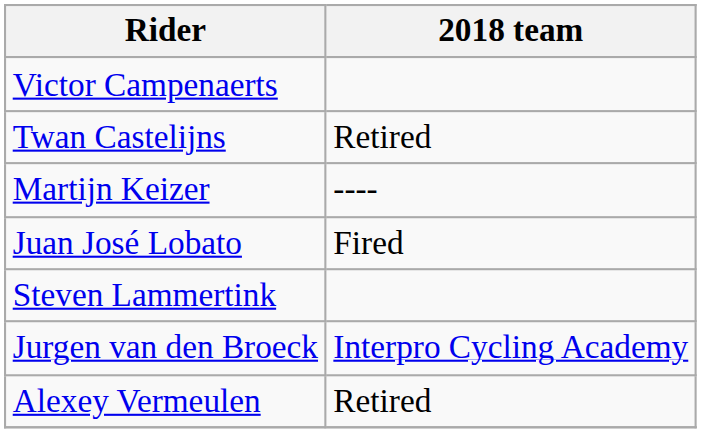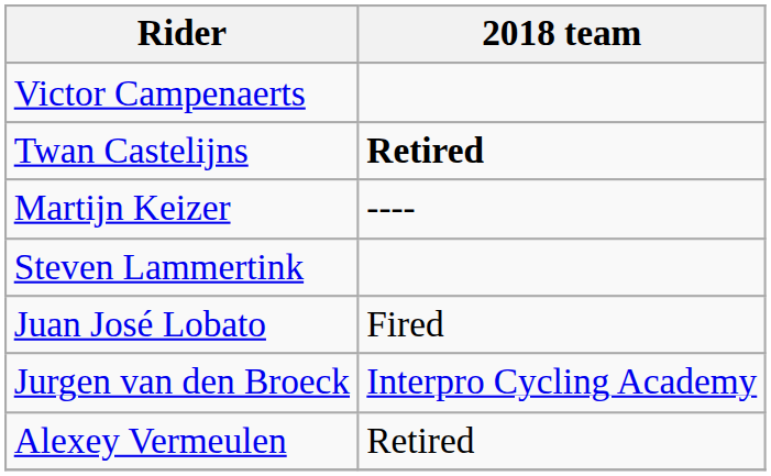Twan Castelijns | 2018 team: normal -> bold
rows swapped: Steven Lammertink <-> Juan José Lobato
